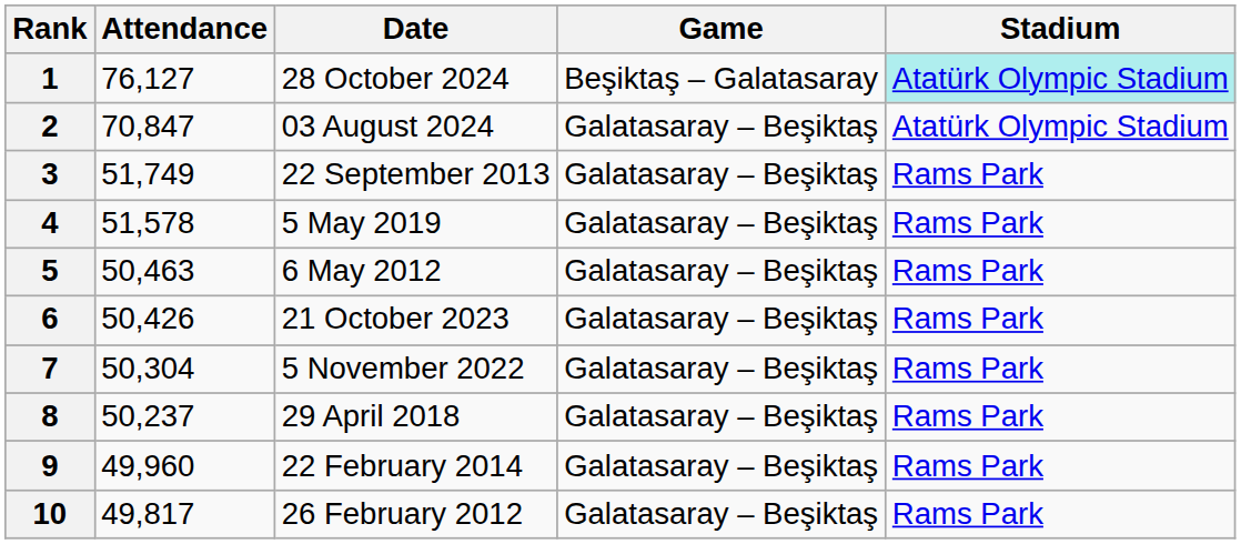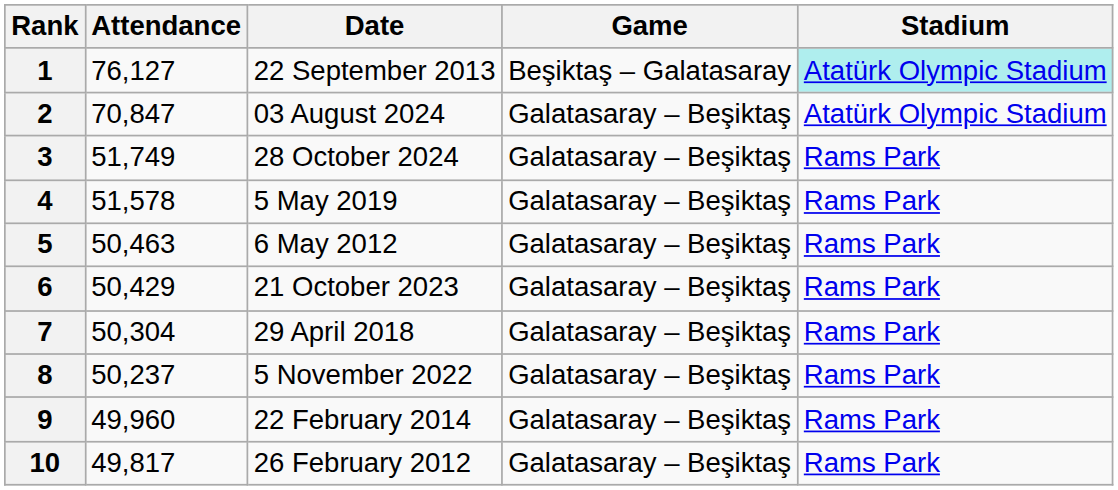1 | Date: 28 October 2024 -> 22 September 2013
3 | Date: 22 September 2013 -> 28 October 2024
6 | Attendance: 50,426 -> 50,429
7 | Date: 5 November 2022 -> 29 April 2018
8 | Date: 29 April 2018 -> 5 November 2022
